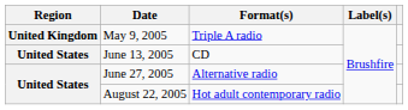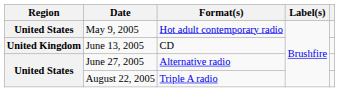May 9, 2005 | Region: United Kingdom -> United States
May 9, 2005 | Format(s): Triple A radio -> Hot adult contemporary radio
June 13, 2005 | Region: United States -> United Kingdom
August 22, 2005 | Format(s): Hot adult contemporary radio -> Triple A radio
